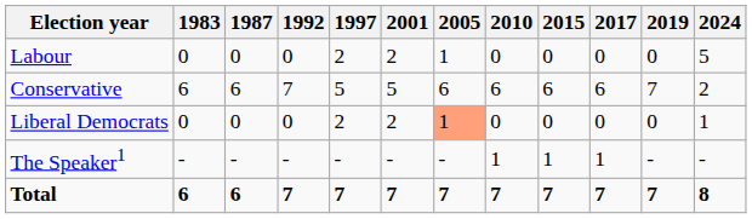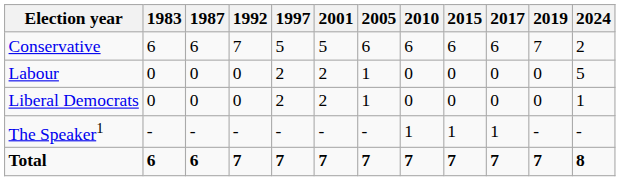rows swapped: Labour <-> Conservative
Liberal Democrats | 2005: lightsalmon background -> no background
